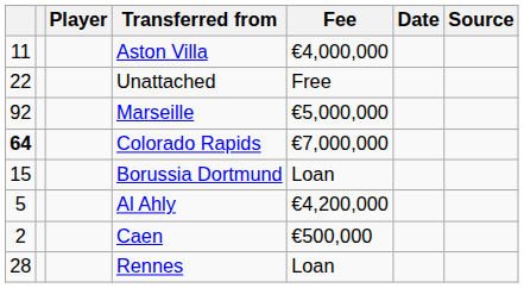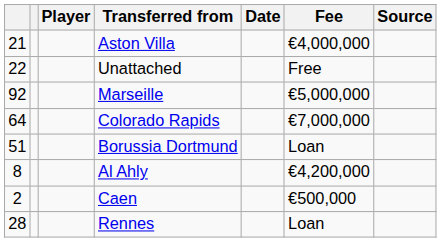columns swapped: Fee <-> Date
Aston Villa | column 1: 11 -> 21
Colorado Rapids | column 1: bold -> normal
Borussia Dortmund | column 1: 15 -> 51
Al Ahly | column 1: 5 -> 8
